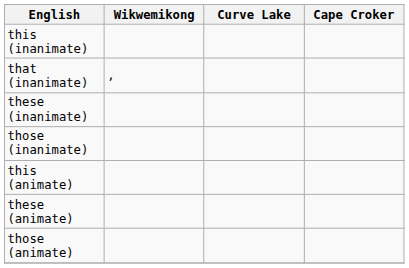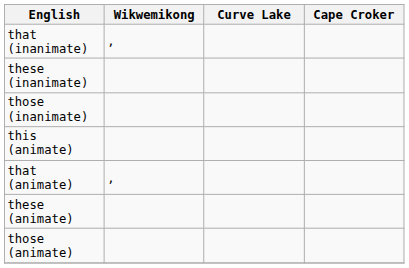- row: this (inanimate)
+ row: that (animate) | ,
